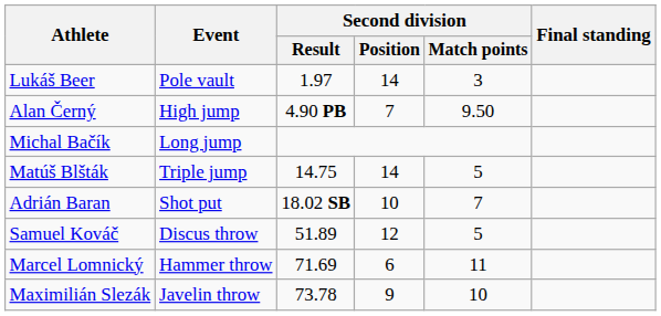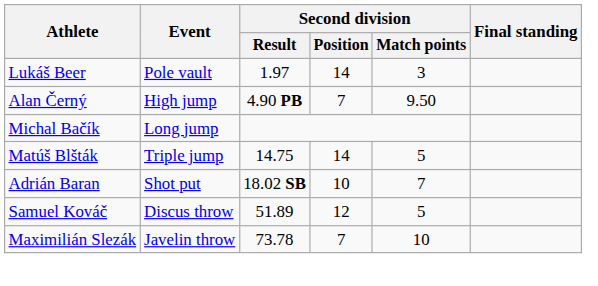- row: Marcel Lomnický | Hammer throw | 71.69 | 6 | 11
Maximilián Slezák | Second division / Position: 9 -> 7
